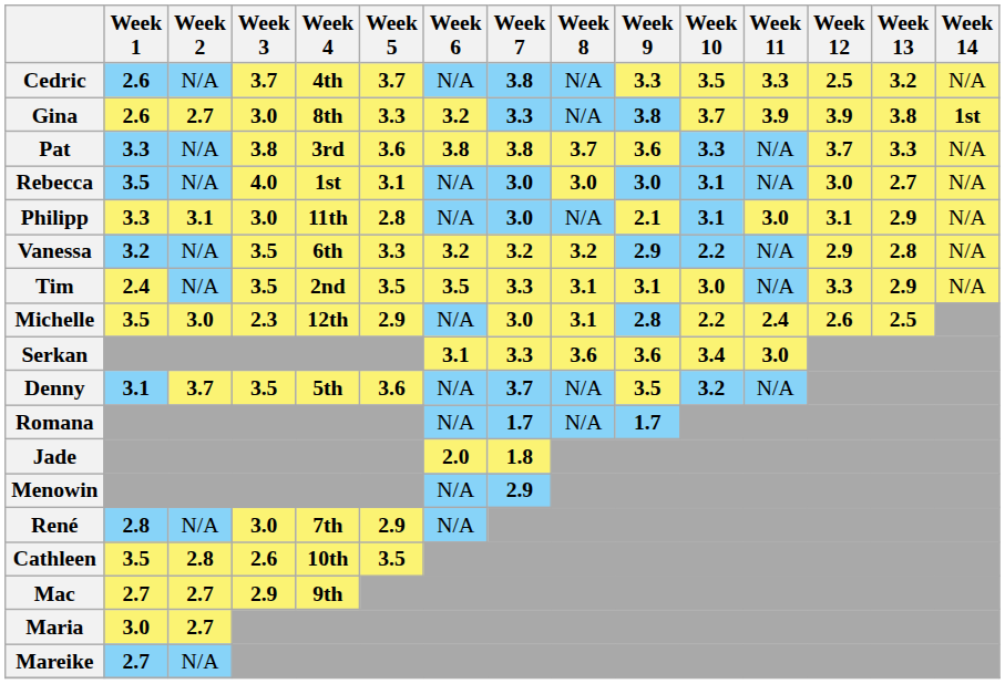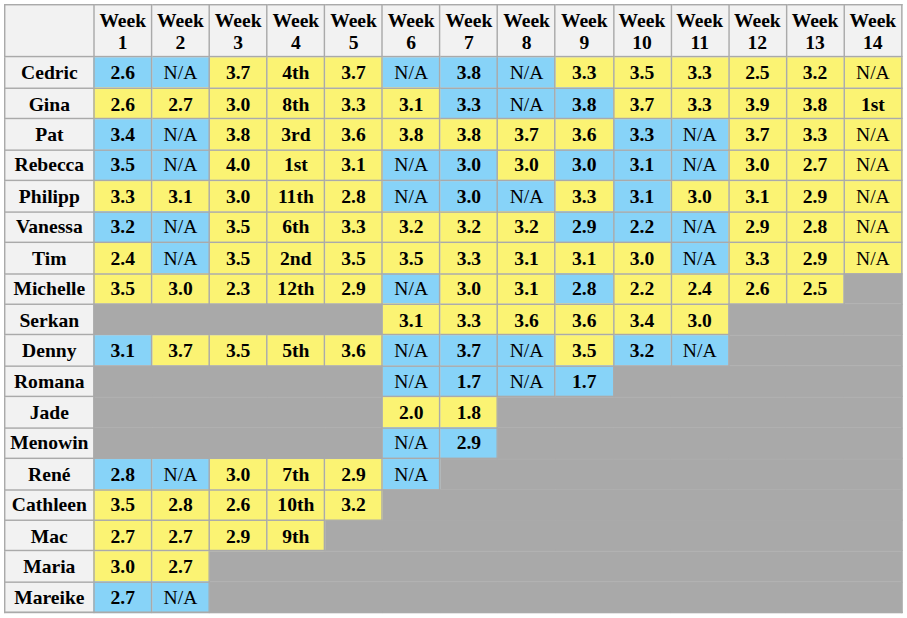Gina | Week 6: 3.2 -> 3.1
Gina | Week 11: 3.9 -> 3.3
Pat | Week 1: 3.3 -> 3.4
Philipp | Week 9: 2.1 -> 3.3
Cathleen | Week 5: 3.5 -> 3.2
